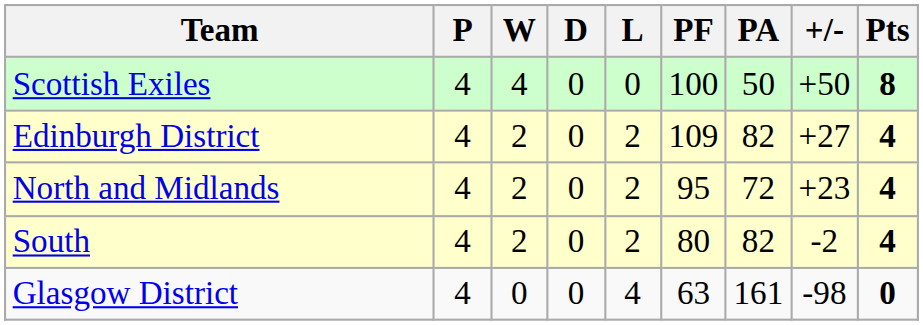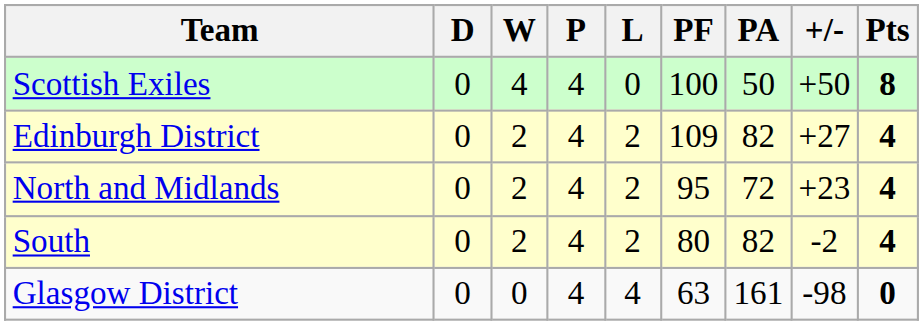columns swapped: P <-> D
